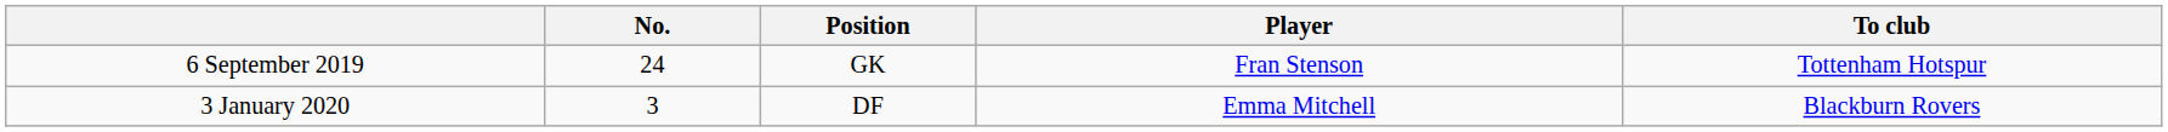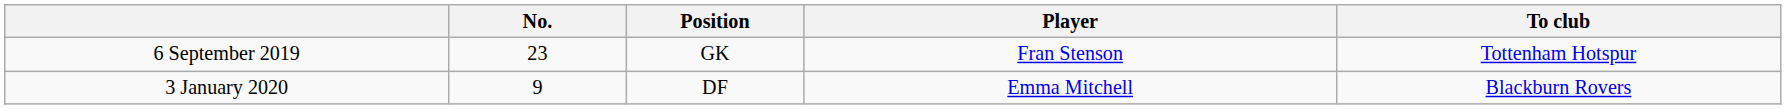6 September 2019 | No.: 24 -> 23
3 January 2020 | No.: 3 -> 9
